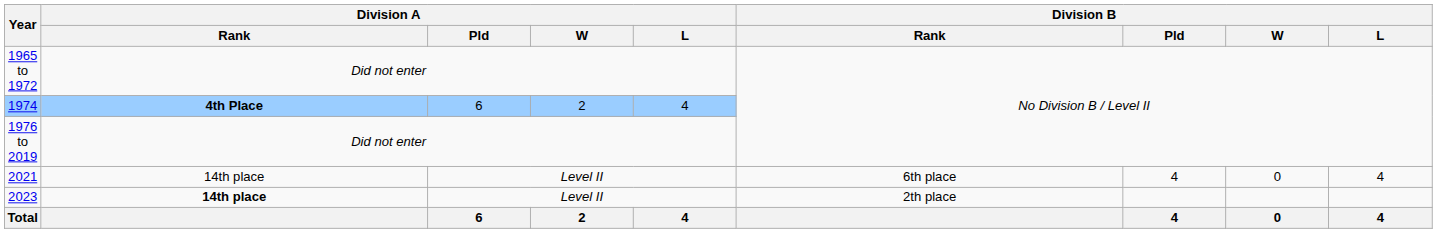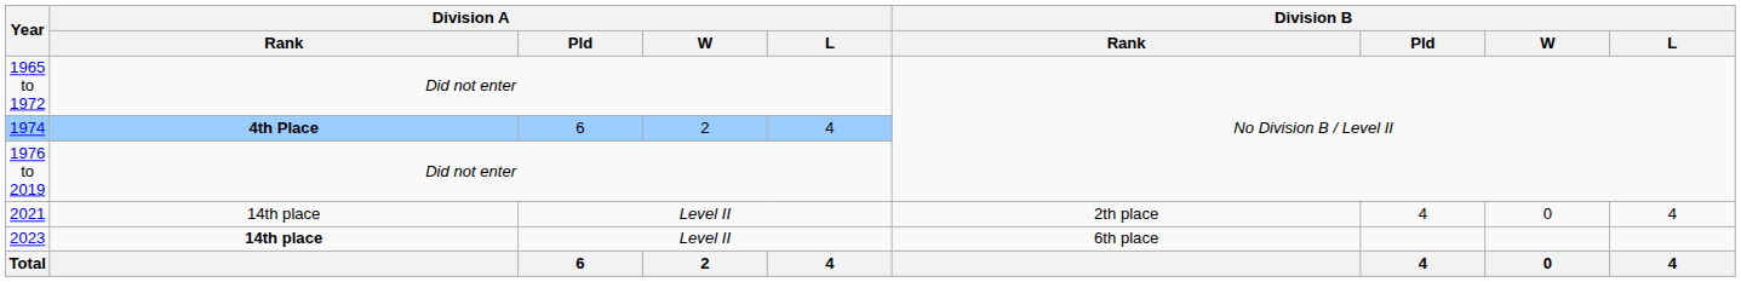2021 | Division B / Rank: 6th place -> 2th place
2023 | Division B / Rank: 2th place -> 6th place
